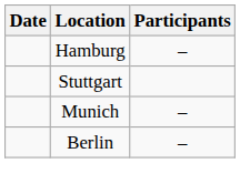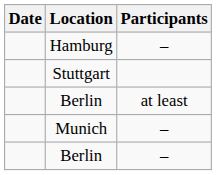+ row: Berlin | at least
